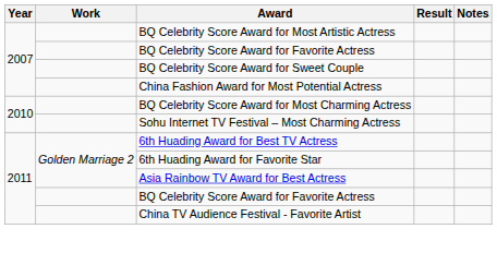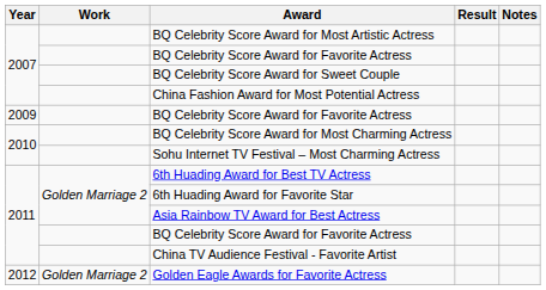+ row: 2009 | BQ Celebrity Score Award for Favorite Actress
+ row: 2012 | Golden Marriage 2 | Golden Eagle Awards for Favorite Actress
